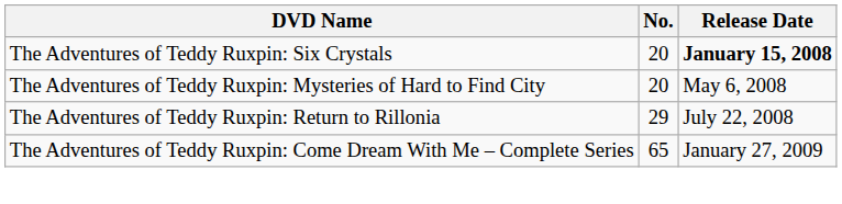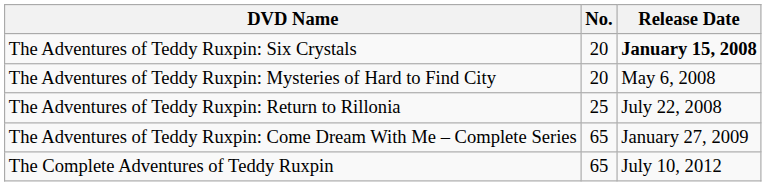The Adventures of Teddy Ruxpin: Return to Rillonia | No.: 29 -> 25
+ row: The Complete Adventures of Teddy Ruxpin | 65 | July 10, 2012
